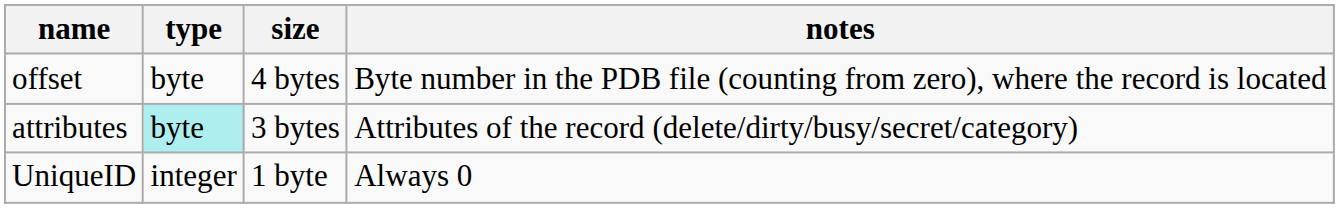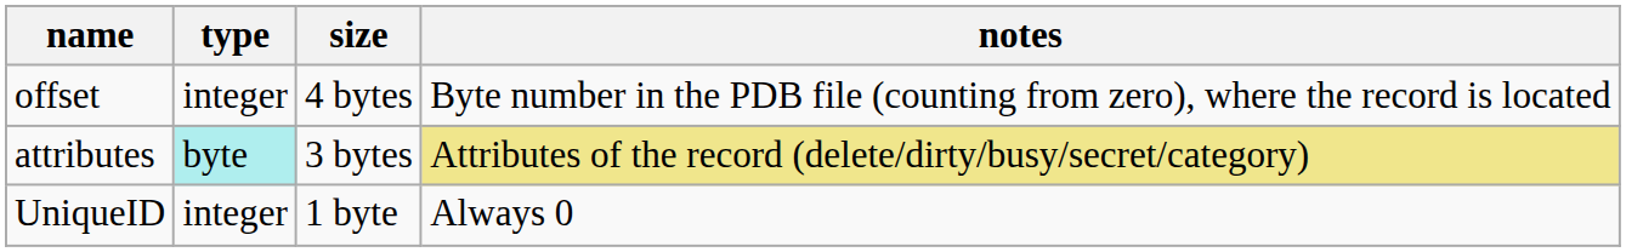offset | type: byte -> integer
attributes | notes: no background -> khaki background
